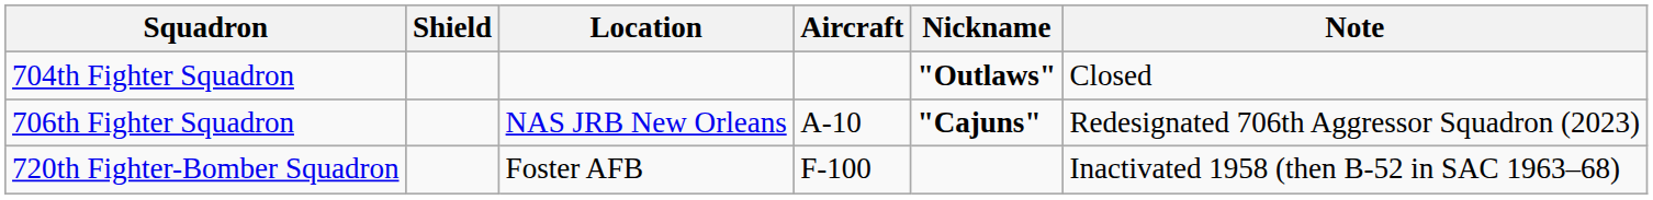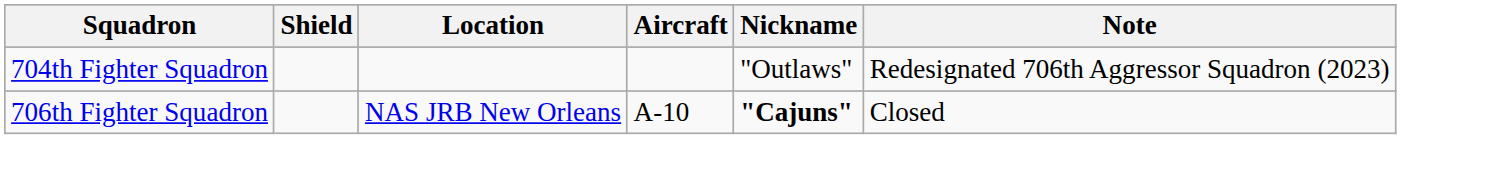704th Fighter Squadron | Nickname: bold -> normal
704th Fighter Squadron | Note: Closed -> Redesignated 706th Aggressor Squadron (2023)
706th Fighter Squadron | Note: Redesignated 706th Aggressor Squadron (2023) -> Closed
- row: 720th Fighter-Bomber Squadron | Foster AFB | F-100 | Inactivated 1958 (then B-52 in SAC 1963–68)
